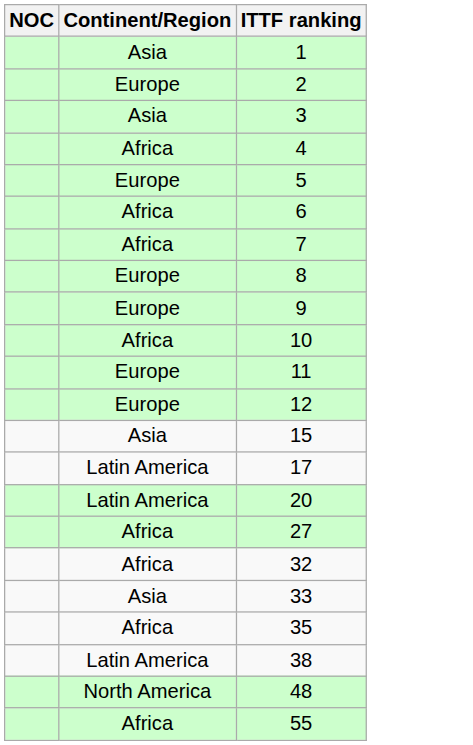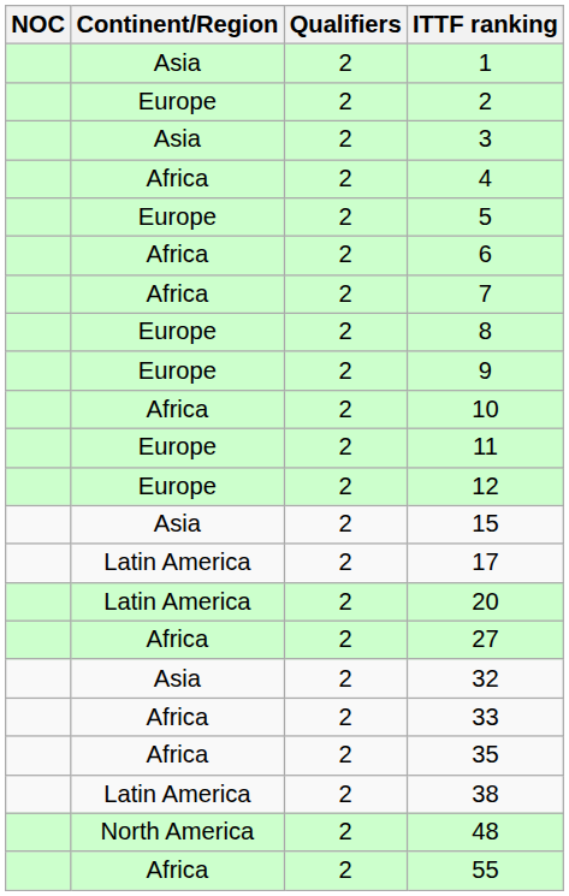+ column: Qualifiers | 2 | 2 | 2 | 2 | 2 | 2 | 2 | 2 | 2 | 2 | 2 | 2 | 2 | 2 | 2 | 2 | 2 | 2 | 2 | 2 | 2 | 2
32 | Continent/Region: Africa -> Asia
33 | Continent/Region: Asia -> Africa
